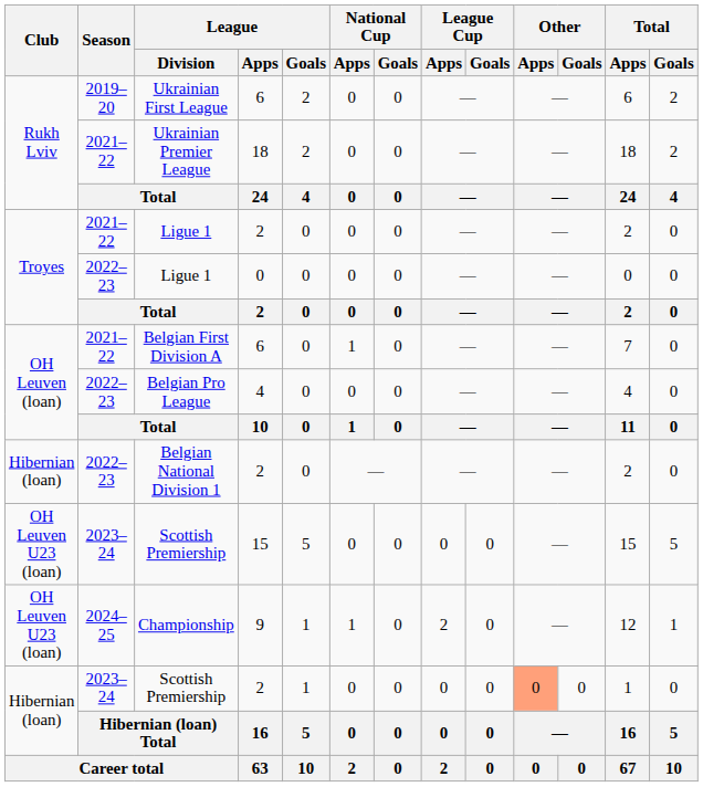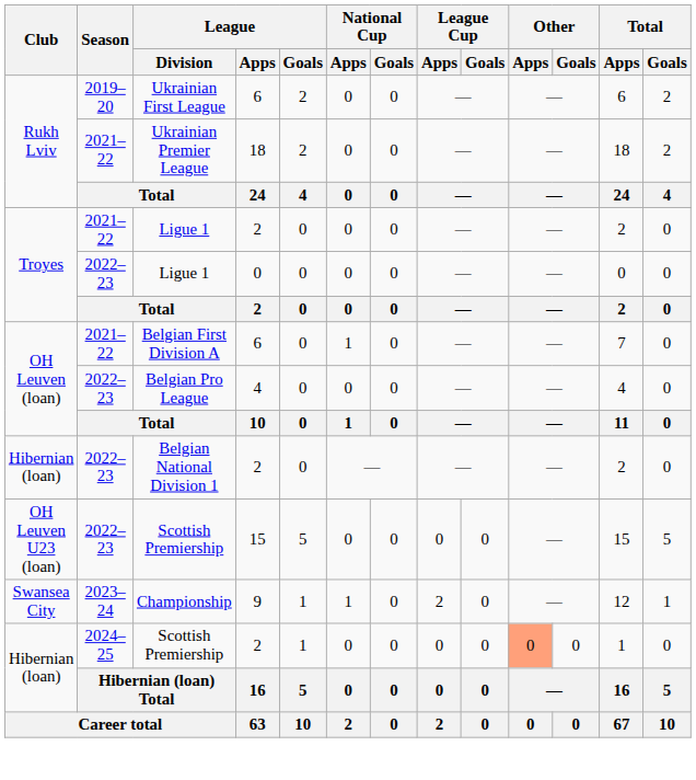Scottish Premiership / 15 | Season: 2023–24 -> 2022–23
Championship | Club: OH Leuven U23 (loan) -> Swansea City
Championship | Season: 2024–25 -> 2023–24
Scottish Premiership / 2 | Season: 2023–24 -> 2024–25
